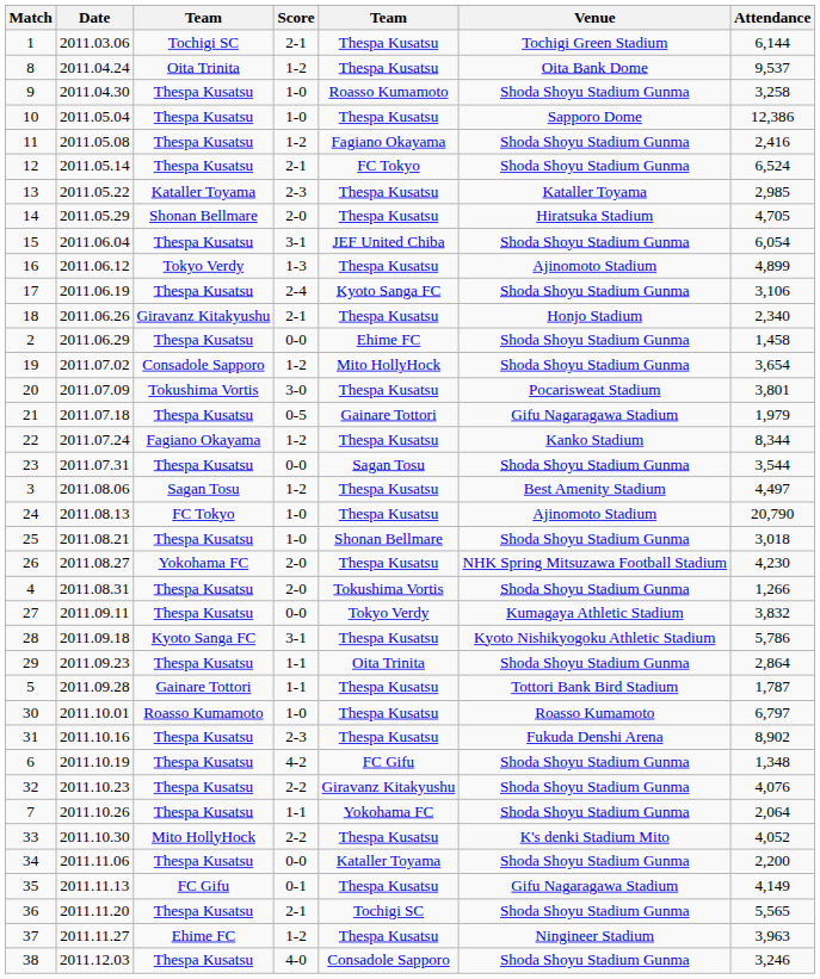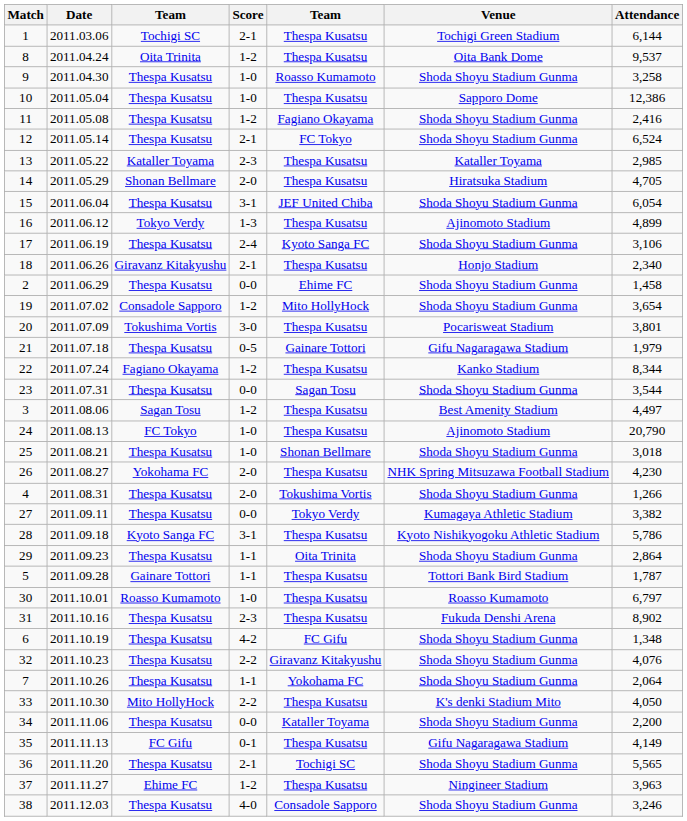27 | Attendance: 3,832 -> 3,382
33 | Attendance: 4,052 -> 4,050
